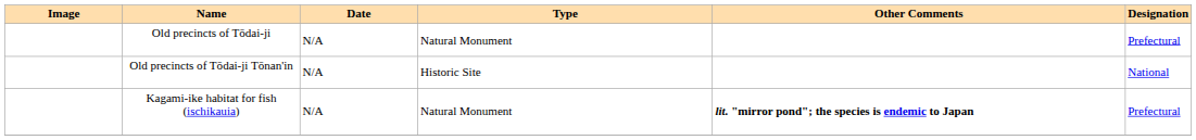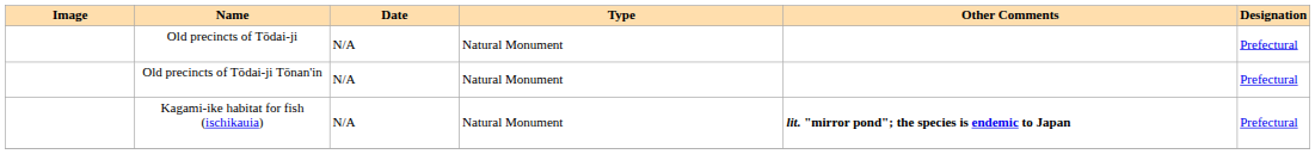Old precincts of Tōdai-ji Tōnan'in | Type: Historic Site -> Natural Monument
Old precincts of Tōdai-ji Tōnan'in | Designation: National -> Prefectural
